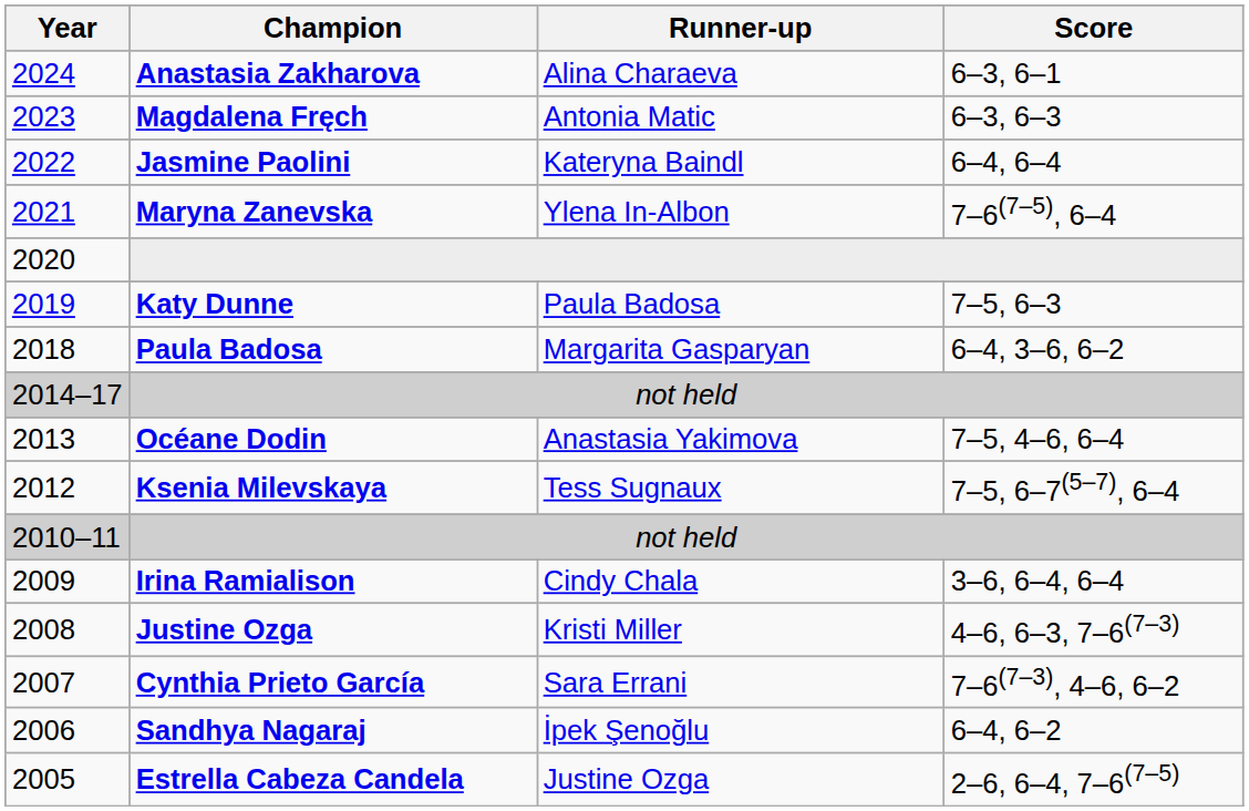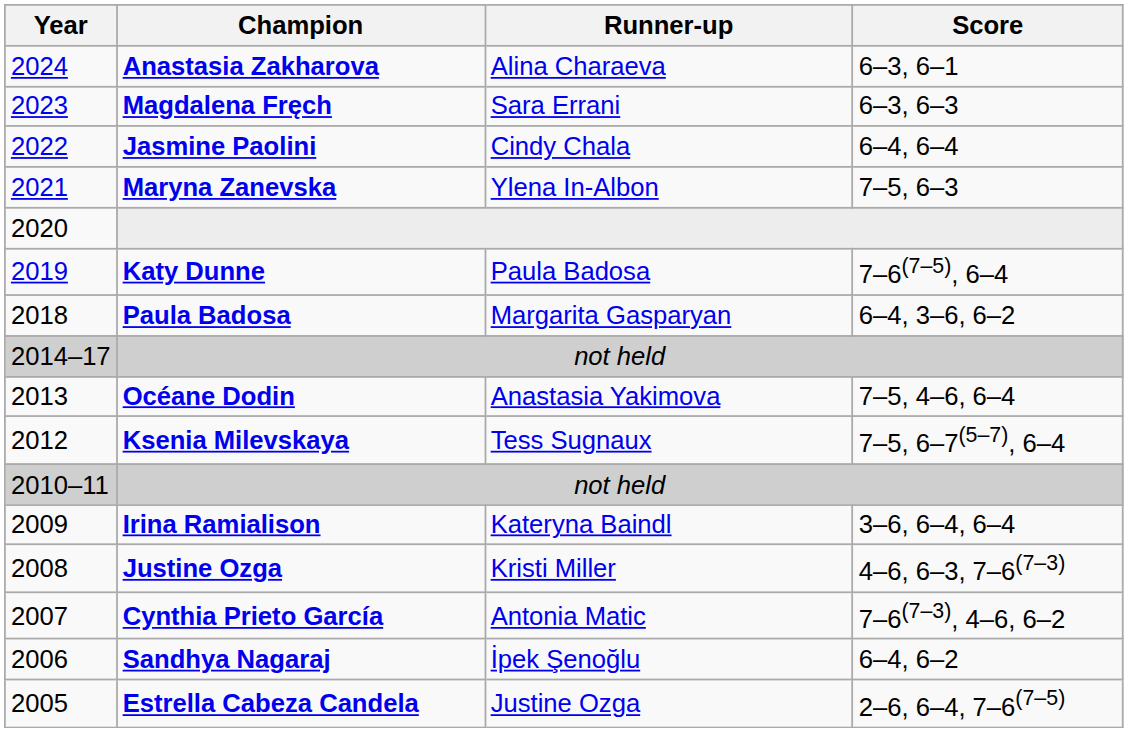Magdalena Fręch | Runner-up: Antonia Matic -> Sara Errani
Jasmine Paolini | Runner-up: Kateryna Baindl -> Cindy Chala
Maryna Zanevska | Score: 7–6(7–5), 6–4 -> 7–5, 6–3
Katy Dunne | Score: 7–5, 6–3 -> 7–6(7–5), 6–4
Irina Ramialison | Runner-up: Cindy Chala -> Kateryna Baindl
Cynthia Prieto García | Runner-up: Sara Errani -> Antonia Matic
